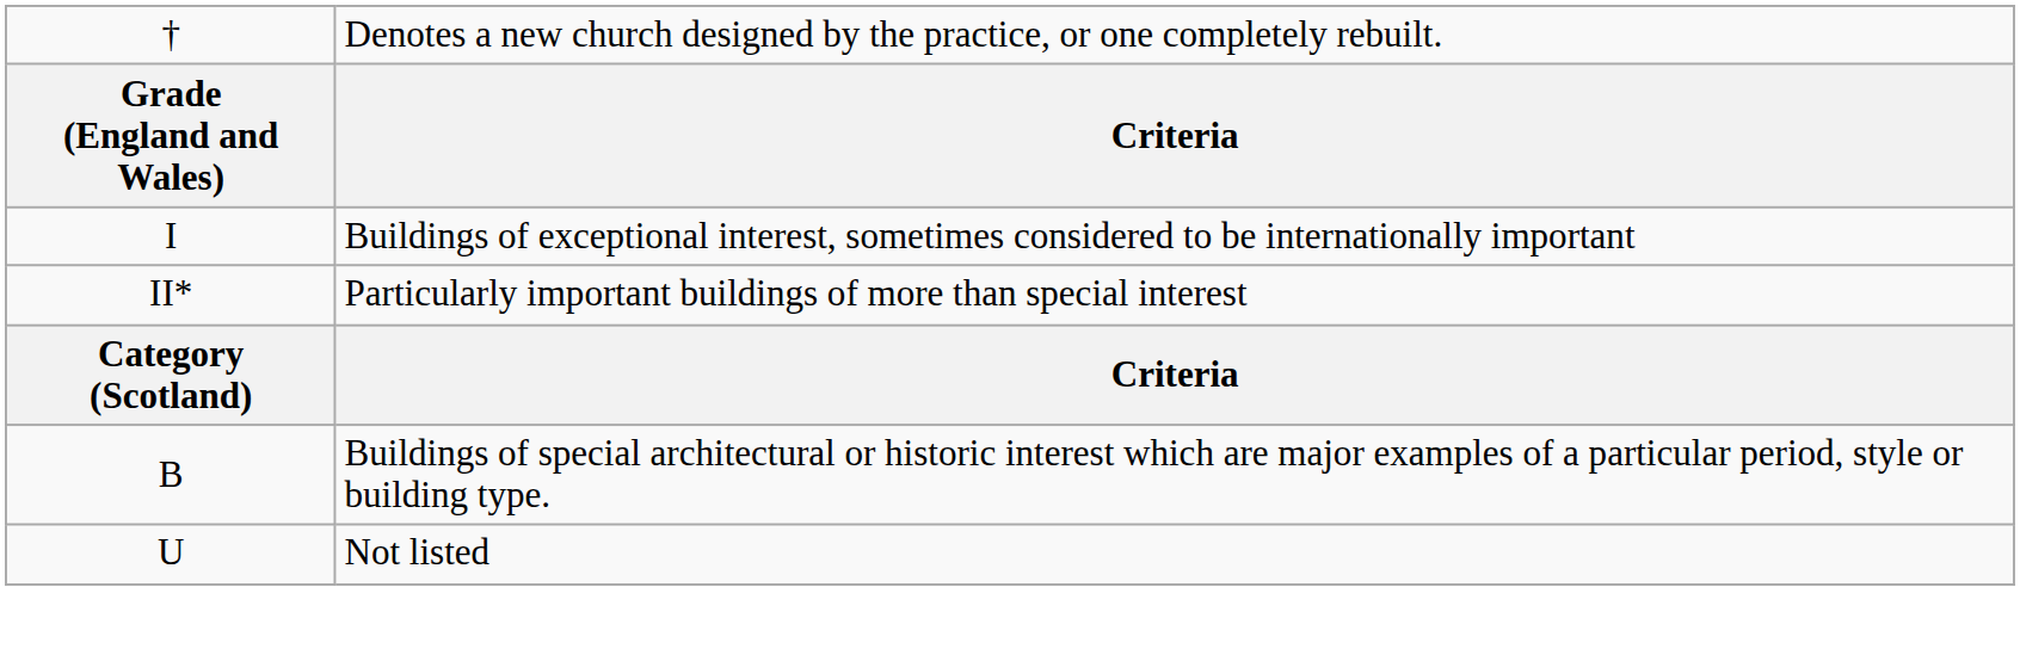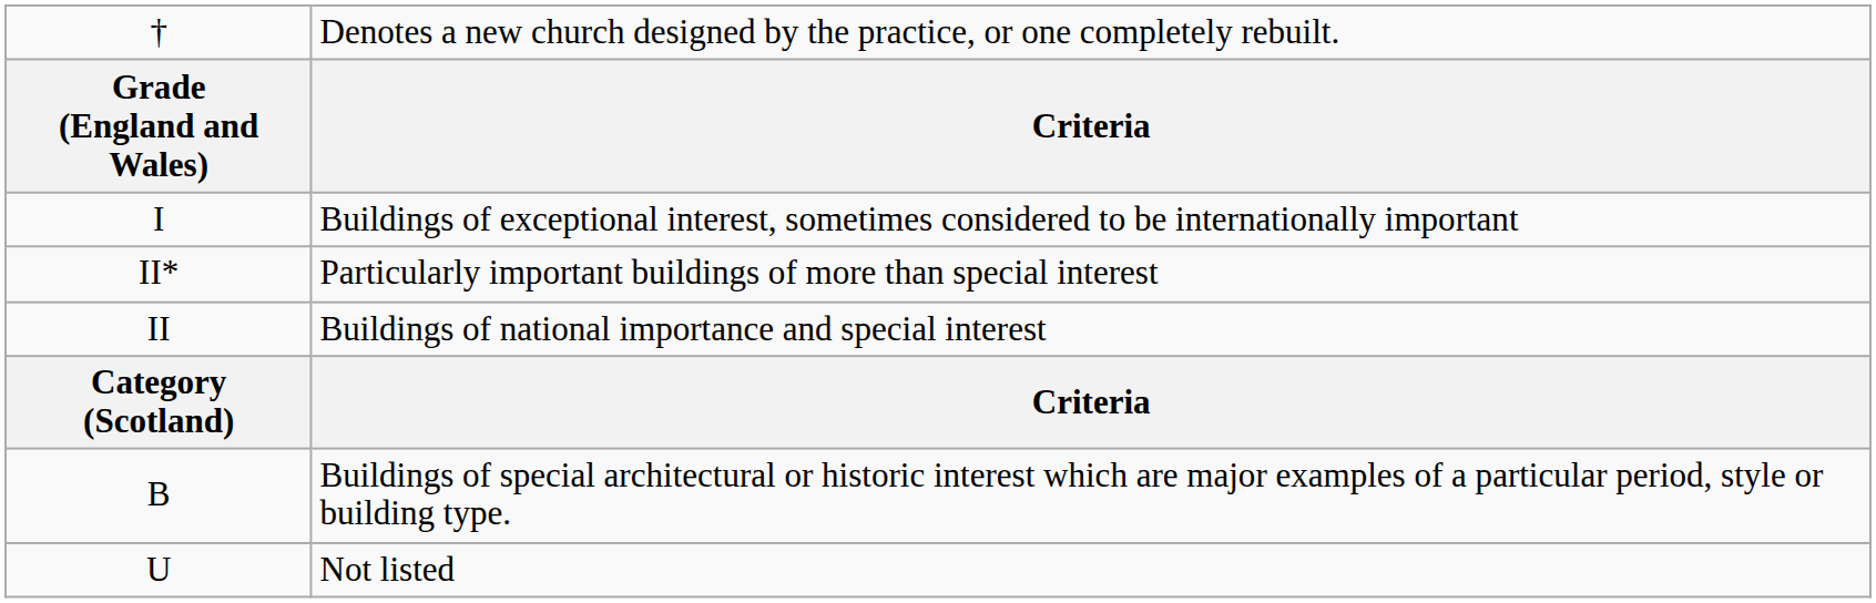+ row: II | Buildings of national importance and special interest
